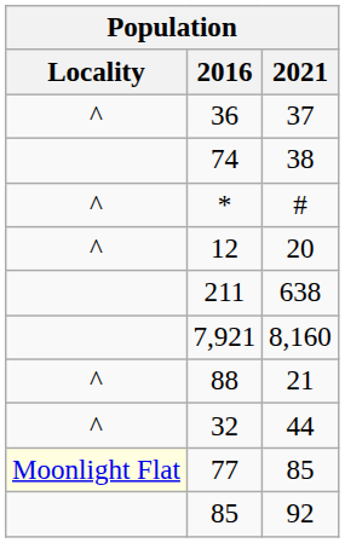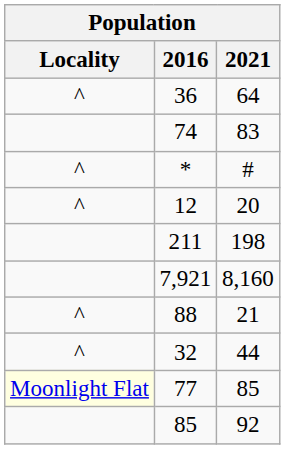36 | 2021: 37 -> 64
74 | 2021: 38 -> 83
211 | 2021: 638 -> 198
